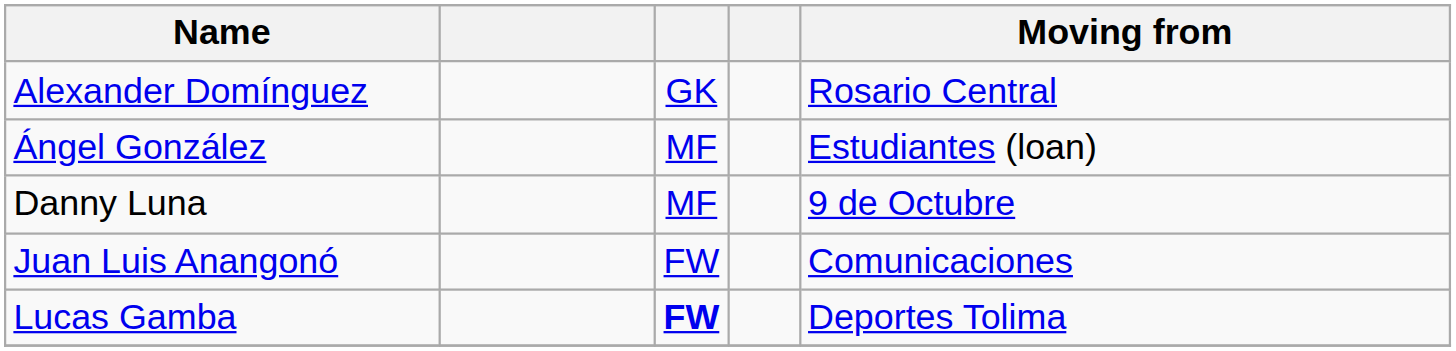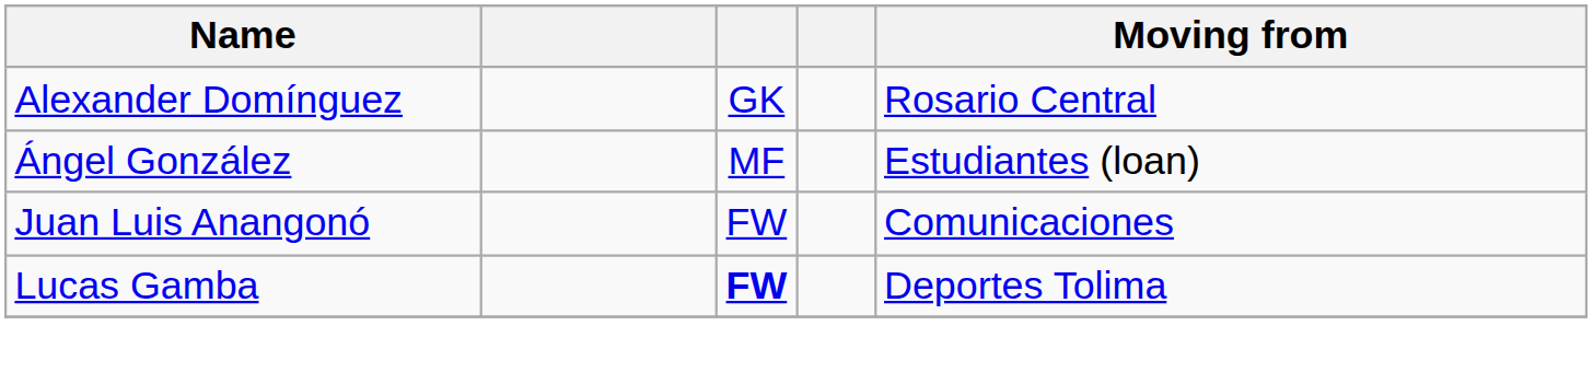- row: Danny Luna | MF | 9 de Octubre
